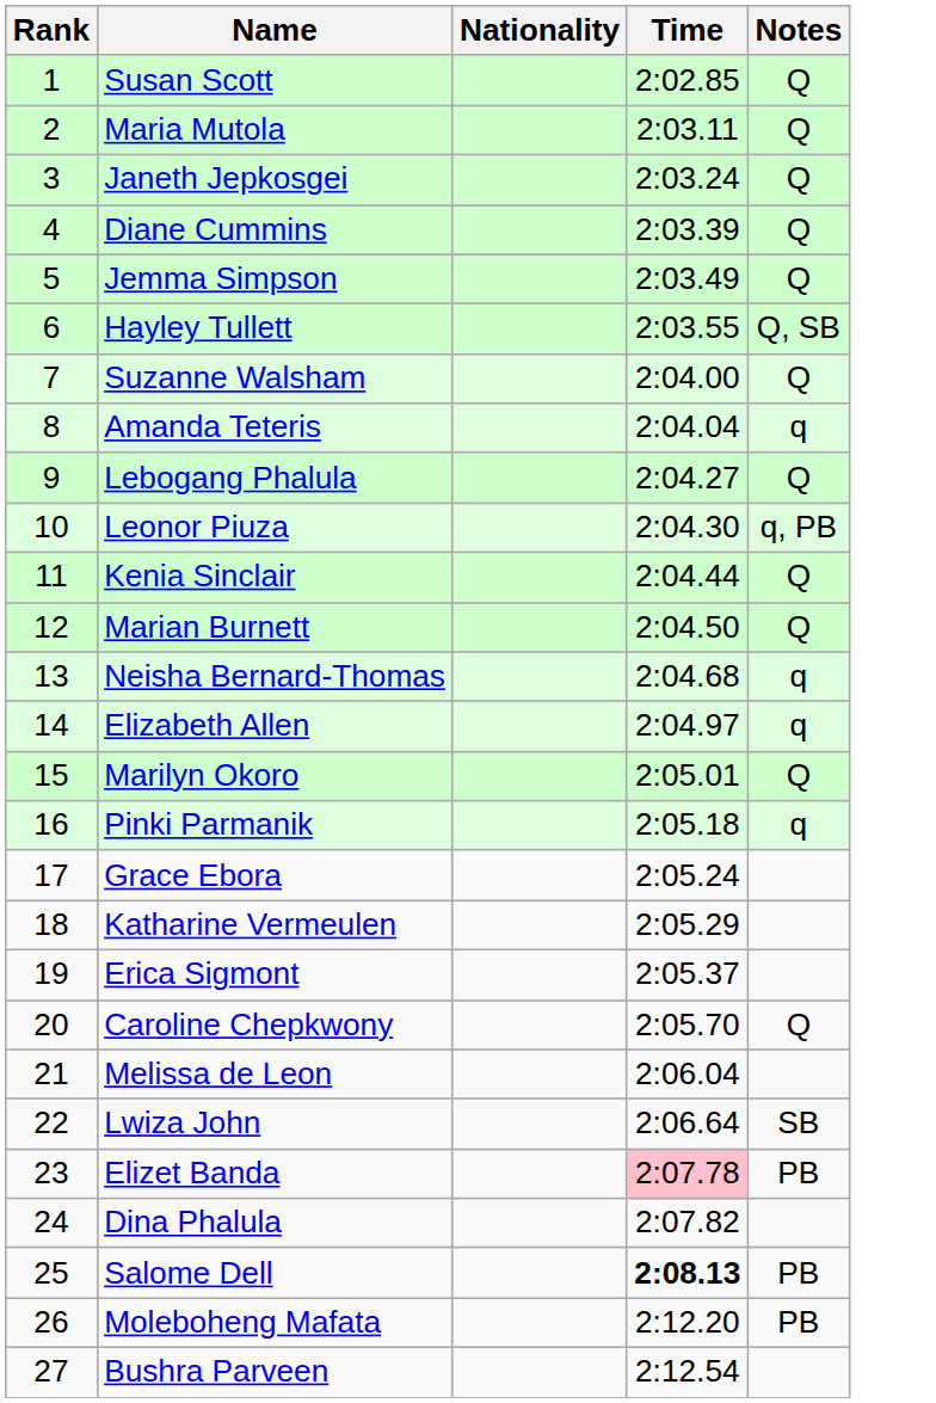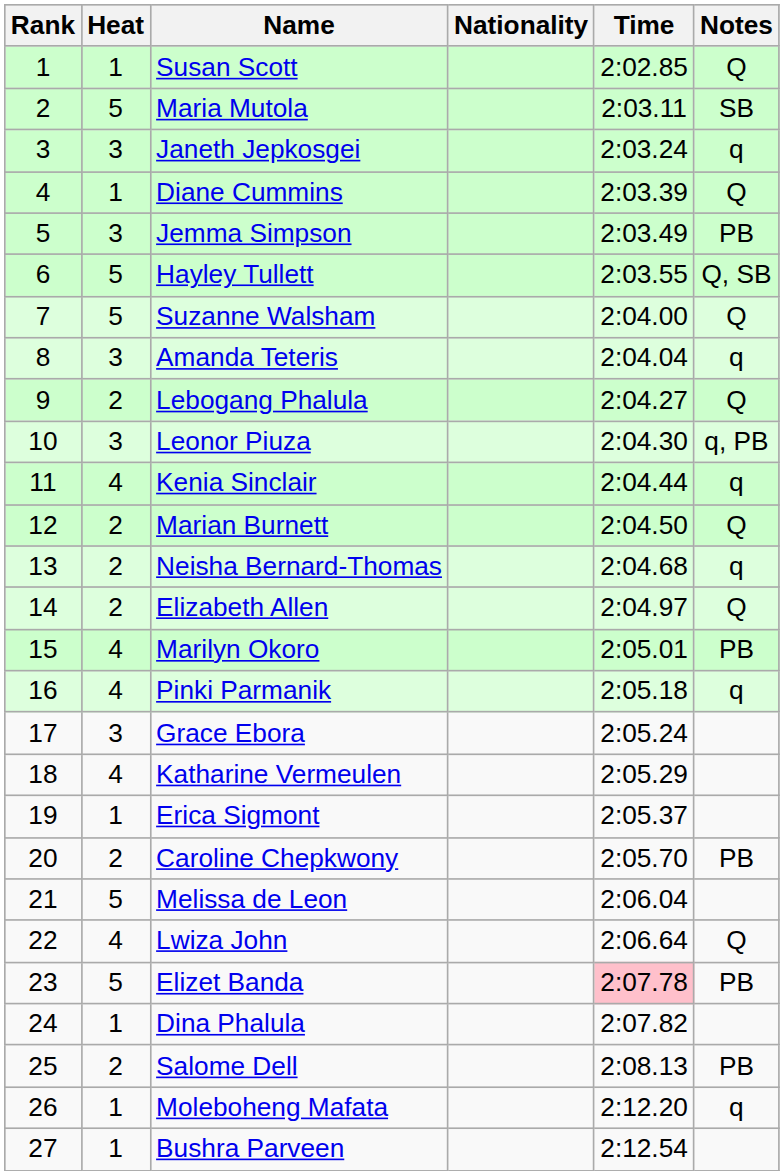+ column: Heat | 1 | 5 | 3 | 1 | 3 | 5 | 5 | 3 | 2 | 3 | 4 | 2 | 2 | 2 | 4 | 4 | 3 | 4 | 1 | 2 | 5 | 4 | 5 | 1 | 2 | 1 | 1
Maria Mutola | Notes: Q -> SB
Janeth Jepkosgei | Notes: Q -> q
Jemma Simpson | Notes: Q -> PB
Kenia Sinclair | Notes: Q -> q
Elizabeth Allen | Notes: q -> Q
Marilyn Okoro | Notes: Q -> PB
Caroline Chepkwony | Notes: Q -> PB
Lwiza John | Notes: SB -> Q
Salome Dell | Time: bold -> normal
Moleboheng Mafata | Notes: PB -> q
